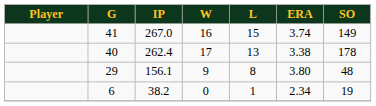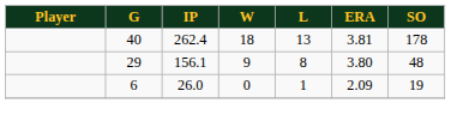- row: 41 | 267.0 | 16 | 15 | 3.74 | 149
40 | W: 17 -> 18
40 | ERA: 3.38 -> 3.81
6 | IP: 38.2 -> 26.0
6 | ERA: 2.34 -> 2.09
